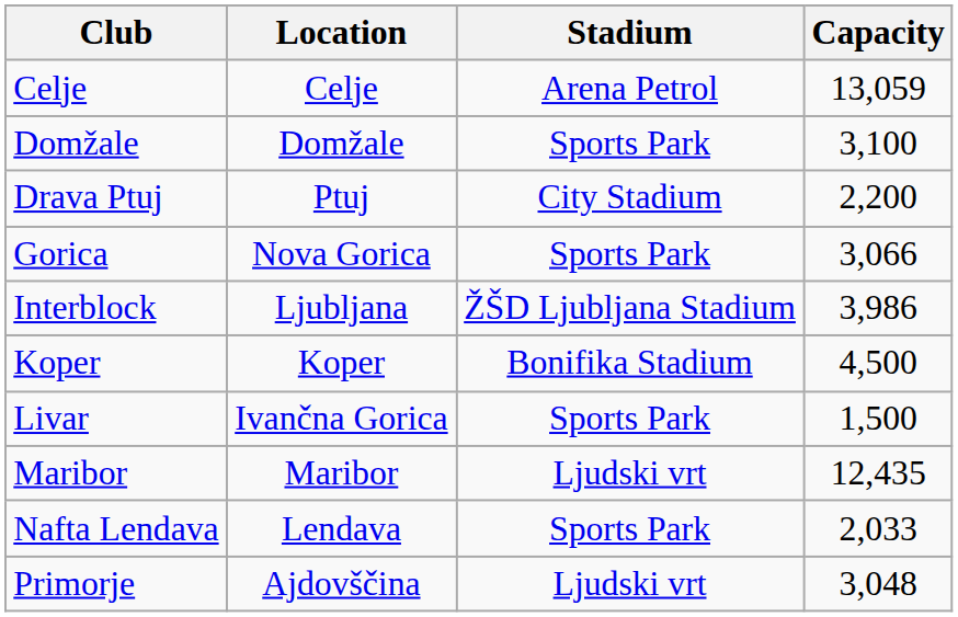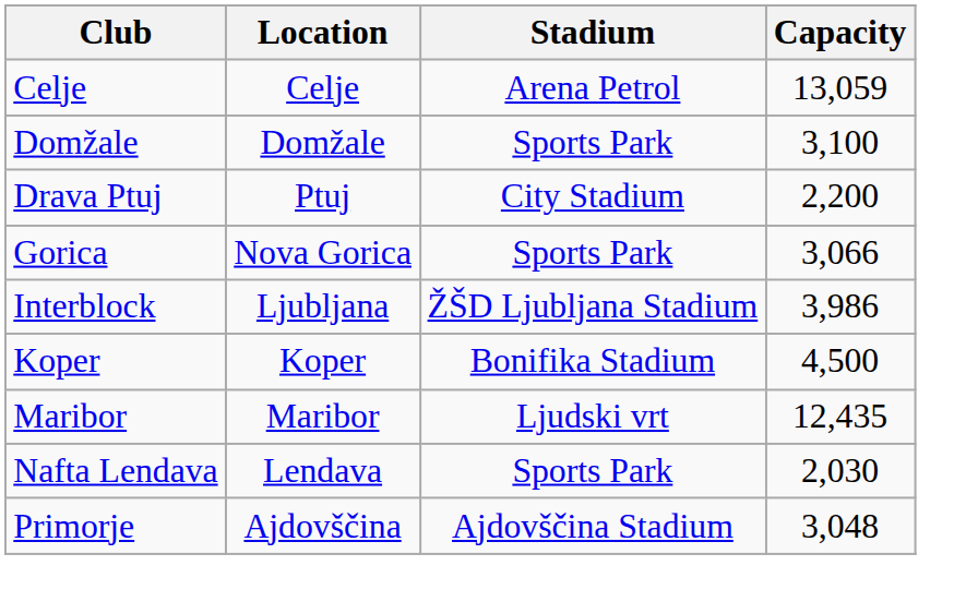- row: Livar | Ivančna Gorica | Sports Park | 1,500
Nafta Lendava | Capacity: 2,033 -> 2,030
Primorje | Stadium: Ljudski vrt -> Ajdovščina Stadium
